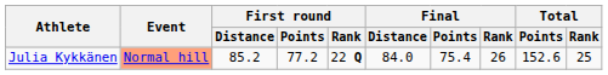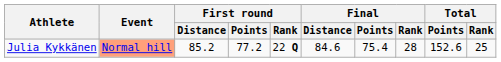Julia Kykkänen | Final / Distance: 84.0 -> 84.6
Julia Kykkänen | Final / Rank: 26 -> 28
